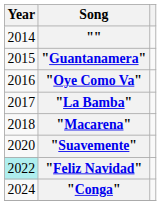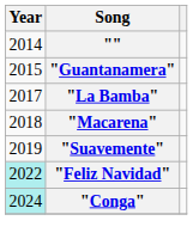- row: 2016 | "Oye Como Va"
"Suavemente" | Year: 2020 -> 2019
"Conga" | Year: no background -> paleturquoise background
